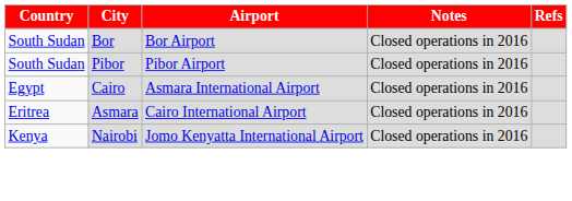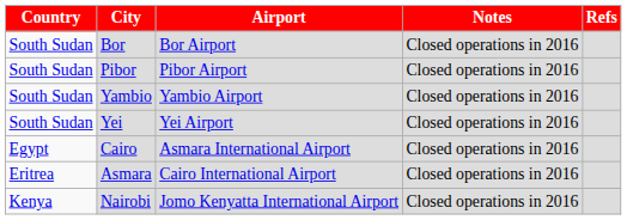+ row: South Sudan | Yambio | Yambio Airport | Closed operations in 2016
+ row: South Sudan | Yei | Yei Airport | Closed operations in 2016
